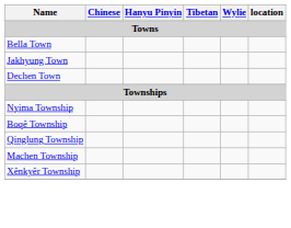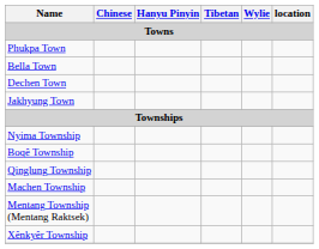+ row: Phukpa Town
rows swapped: Dechen Town <-> Jakhyung Town
+ row: Mentang Township (Mentang Raktsek)
